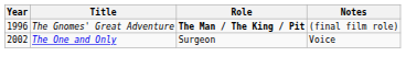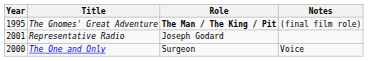The Gnomes' Great Adventure | Year: 1996 -> 1995
+ row: 2001 | Representative Radio | Joseph Godard
The One and Only | Year: 2002 -> 2000
